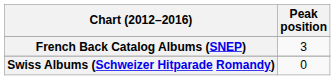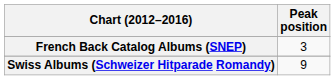Swiss Albums (Schweizer Hitparade Romandy) | Peak position: 0 -> 9
